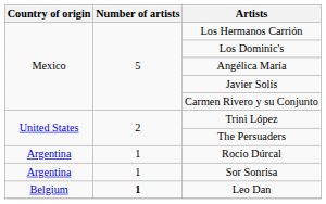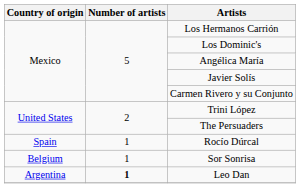Rocío Dúrcal | Country of origin: Argentina -> Spain
Sor Sonrisa | Country of origin: Argentina -> Belgium
Leo Dan | Country of origin: Belgium -> Argentina
